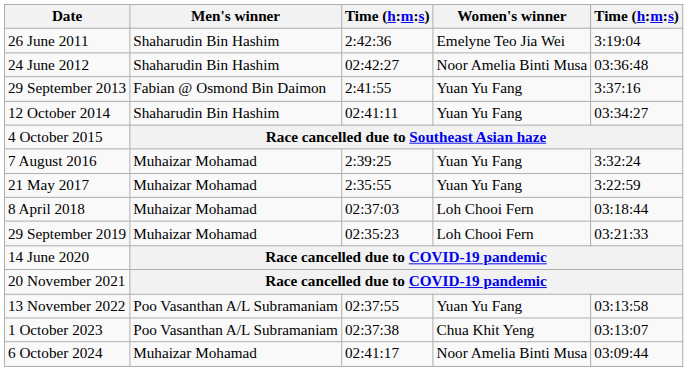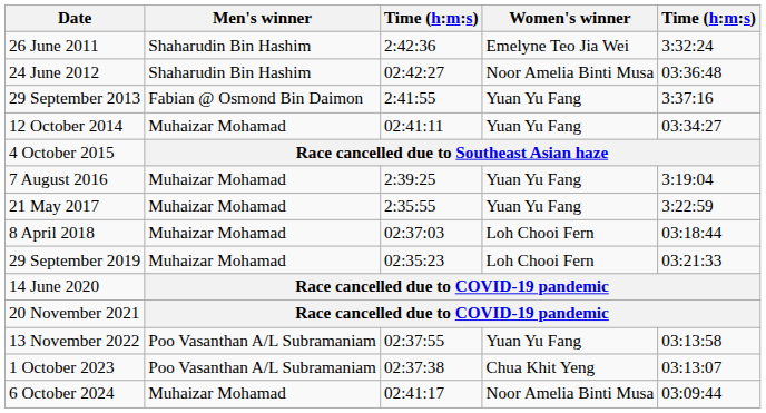26 June 2011 | column 5: 3:19:04 -> 3:32:24
12 October 2014 | Men's winner: Shaharudin Bin Hashim -> Muhaizar Mohamad
7 August 2016 | column 5: 3:32:24 -> 3:19:04
